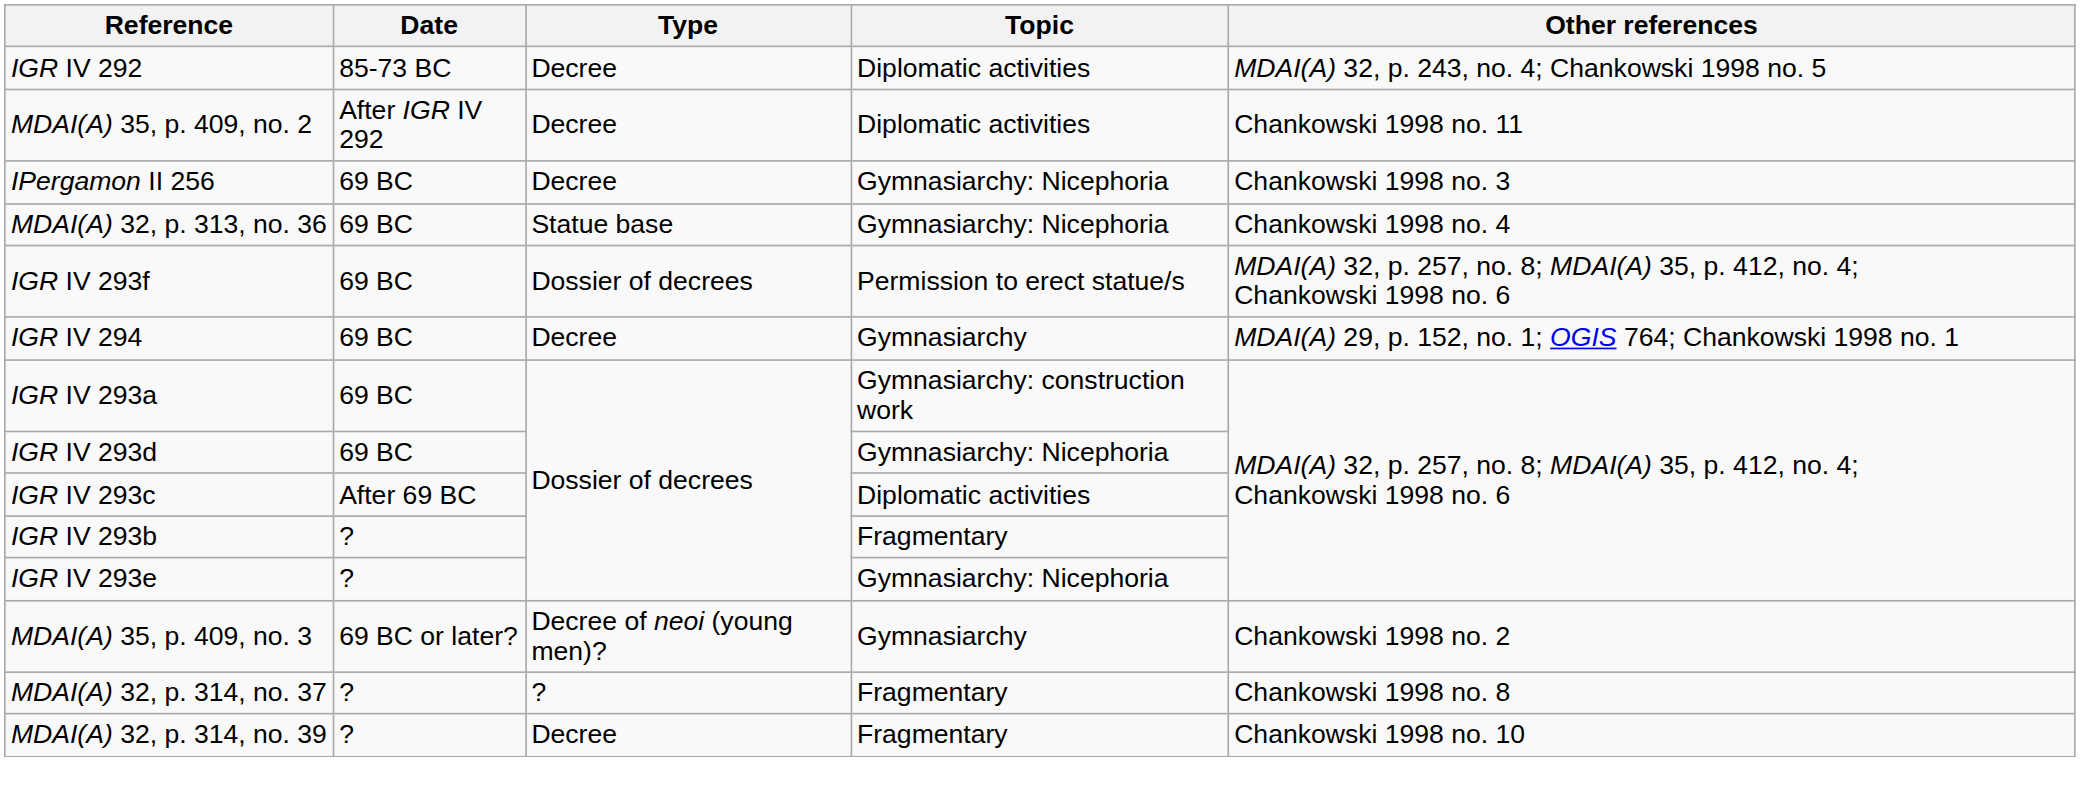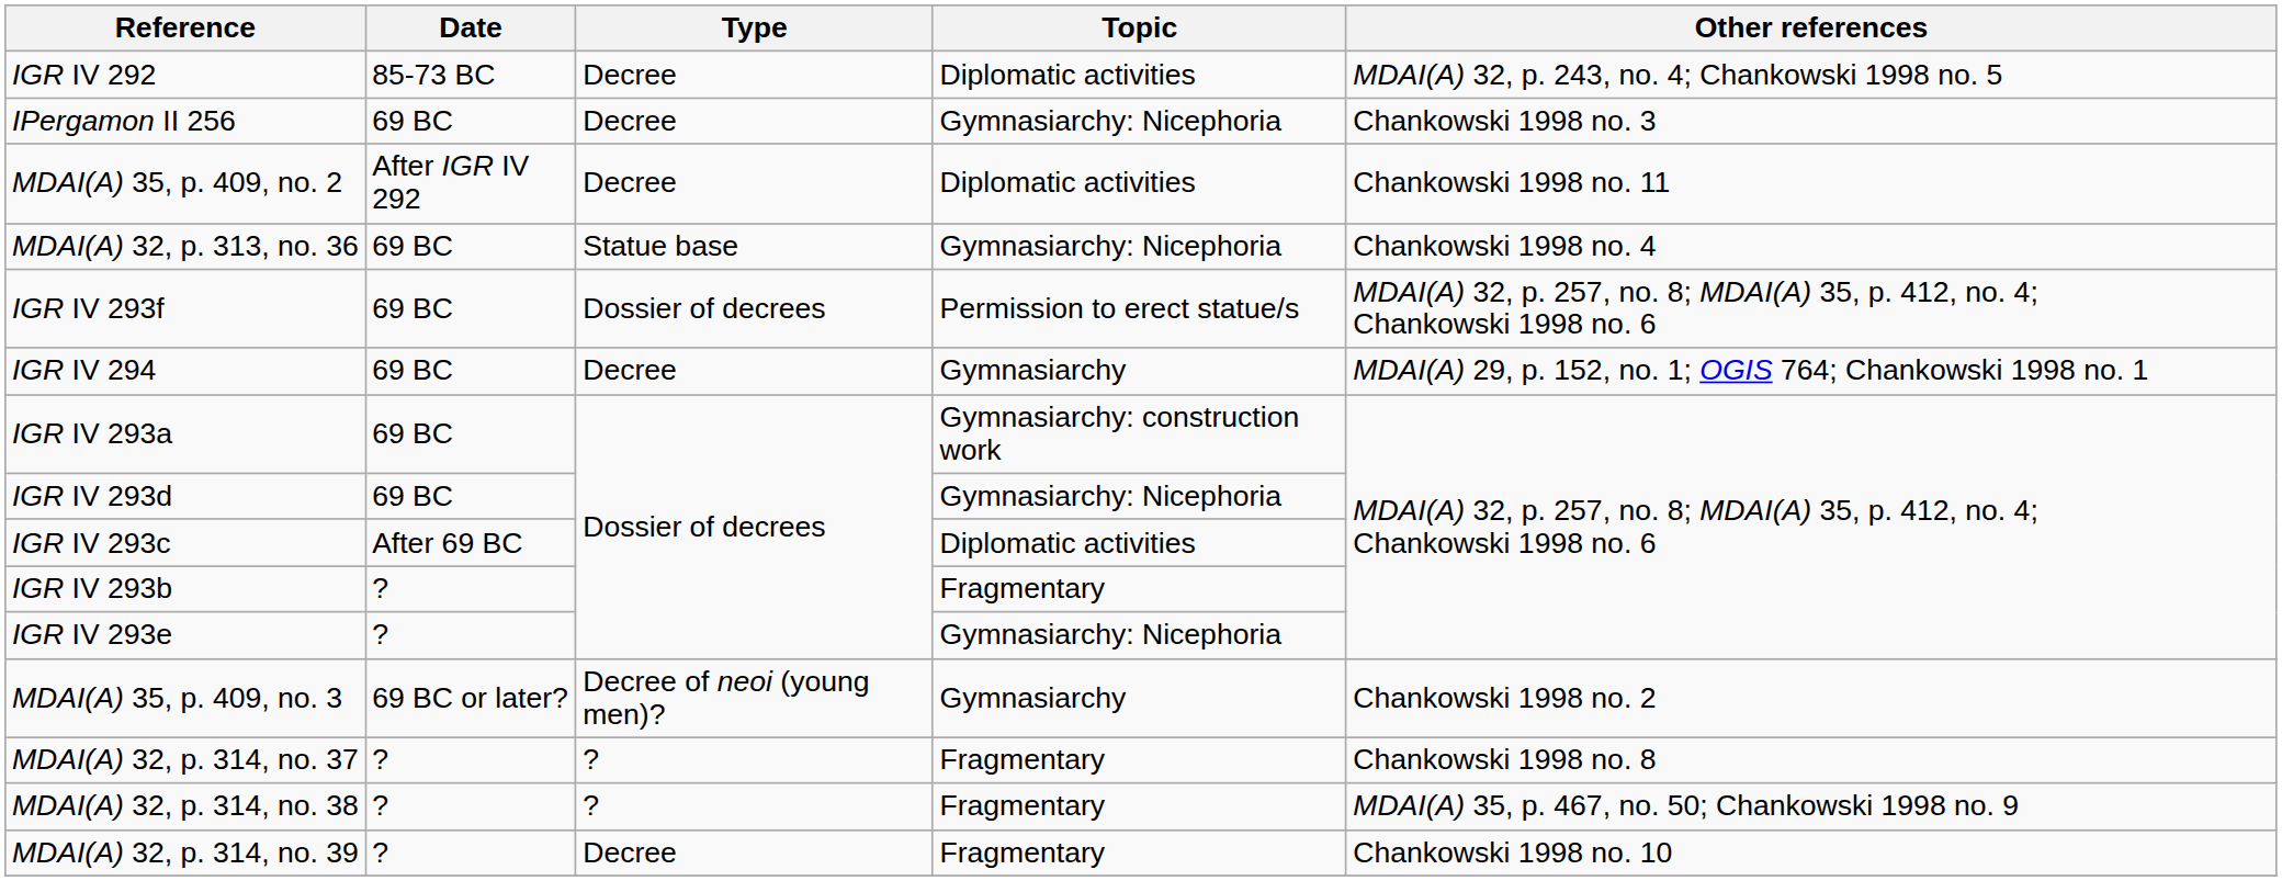rows swapped: MDAI(A) 35, p. 409, no. 2 <-> IPergamon II 256
+ row: MDAI(A) 32, p. 314, no. 38 | ? | ? | Fragmentary | MDAI(A) 35, p. 467, no. 50; Chankowski 1998 no. 9
